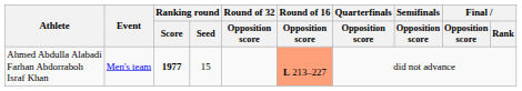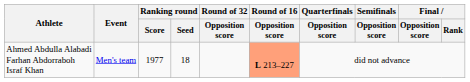Ahmed Abdulla Alabadi Farhan Abdorraboh Israf Khan | Ranking round / Score: bold -> normal
Ahmed Abdulla Alabadi Farhan Abdorraboh Israf Khan | Ranking round / Seed: 15 -> 18
